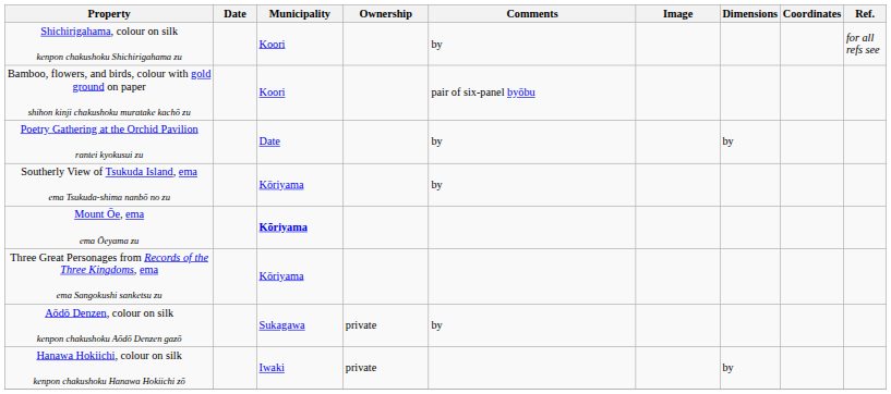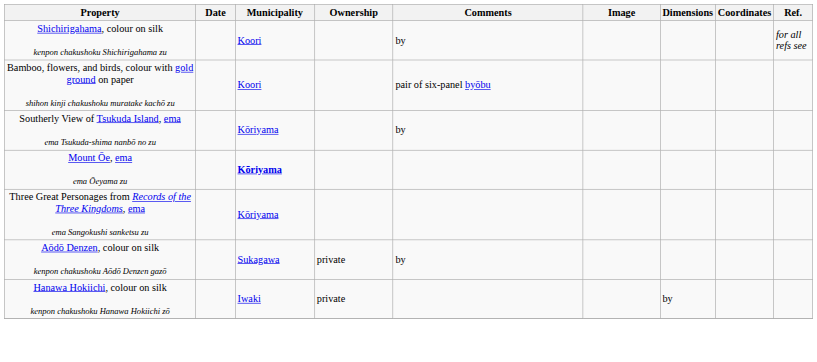- row: Poetry Gathering at the Orchid Pavilion rantei kyokusui zu | Date | by | by
